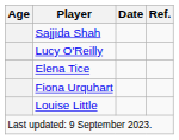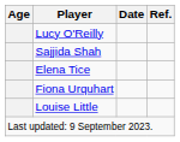rows swapped: Sajjida Shah <-> Lucy O'Reilly
